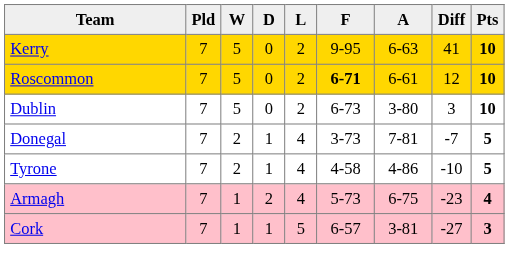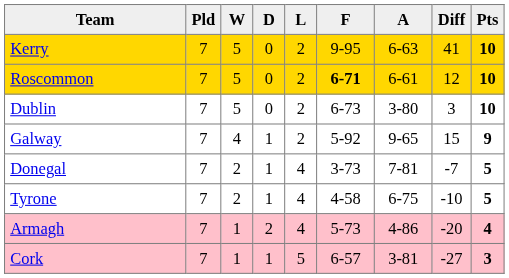+ row: Galway | 7 | 4 | 1 | 2 | 5-92 | 9-65 | 15 | 9
Tyrone | A: 4-86 -> 6-75
Armagh | A: 6-75 -> 4-86
Armagh | Diff: -23 -> -20
